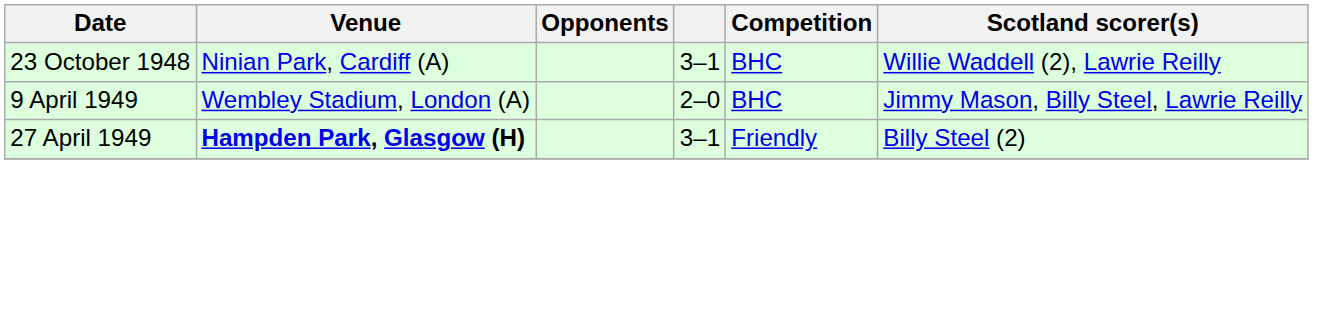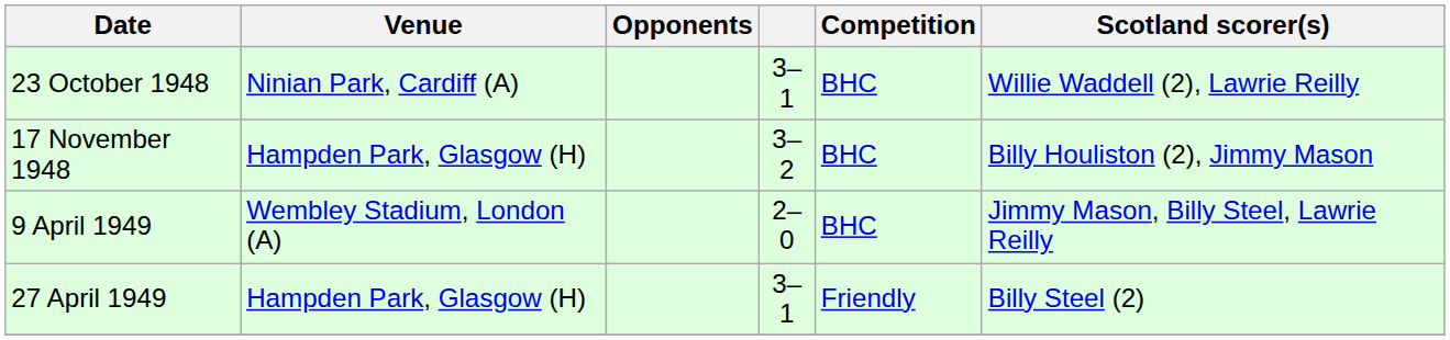+ row: 17 November 1948 | Hampden Park, Glasgow (H) | 3–2 | BHC | Billy Houliston (2), Jimmy Mason
27 April 1949 | Venue: bold -> normal
